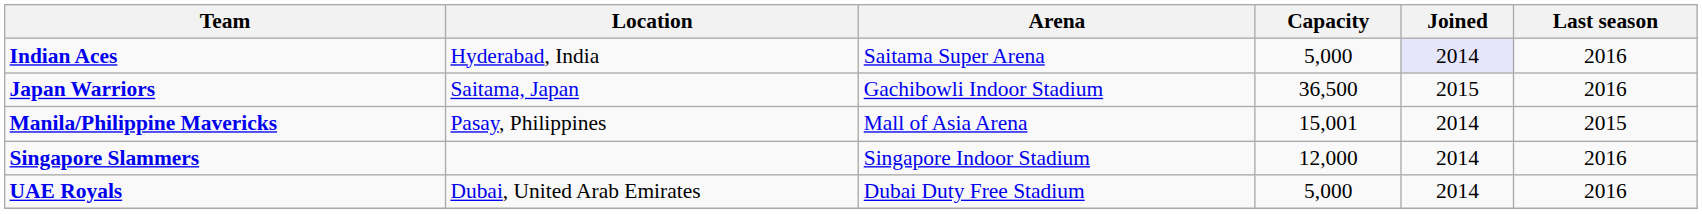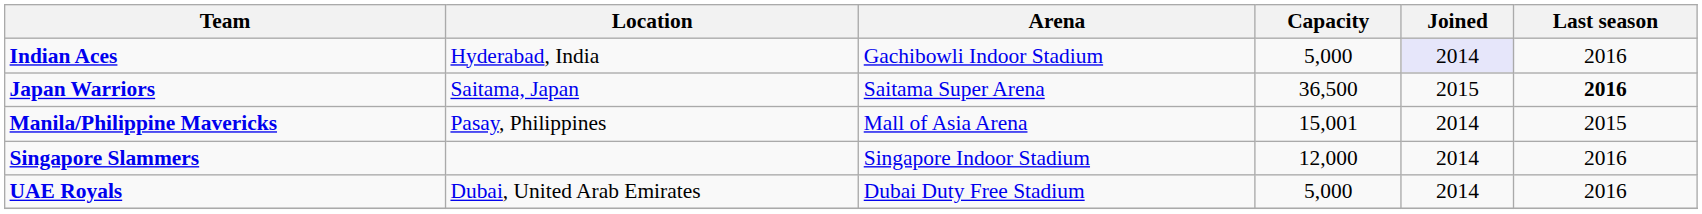Indian Aces | Arena: Saitama Super Arena -> Gachibowli Indoor Stadium
Japan Warriors | Arena: Gachibowli Indoor Stadium -> Saitama Super Arena
Japan Warriors | Last season: normal -> bold
